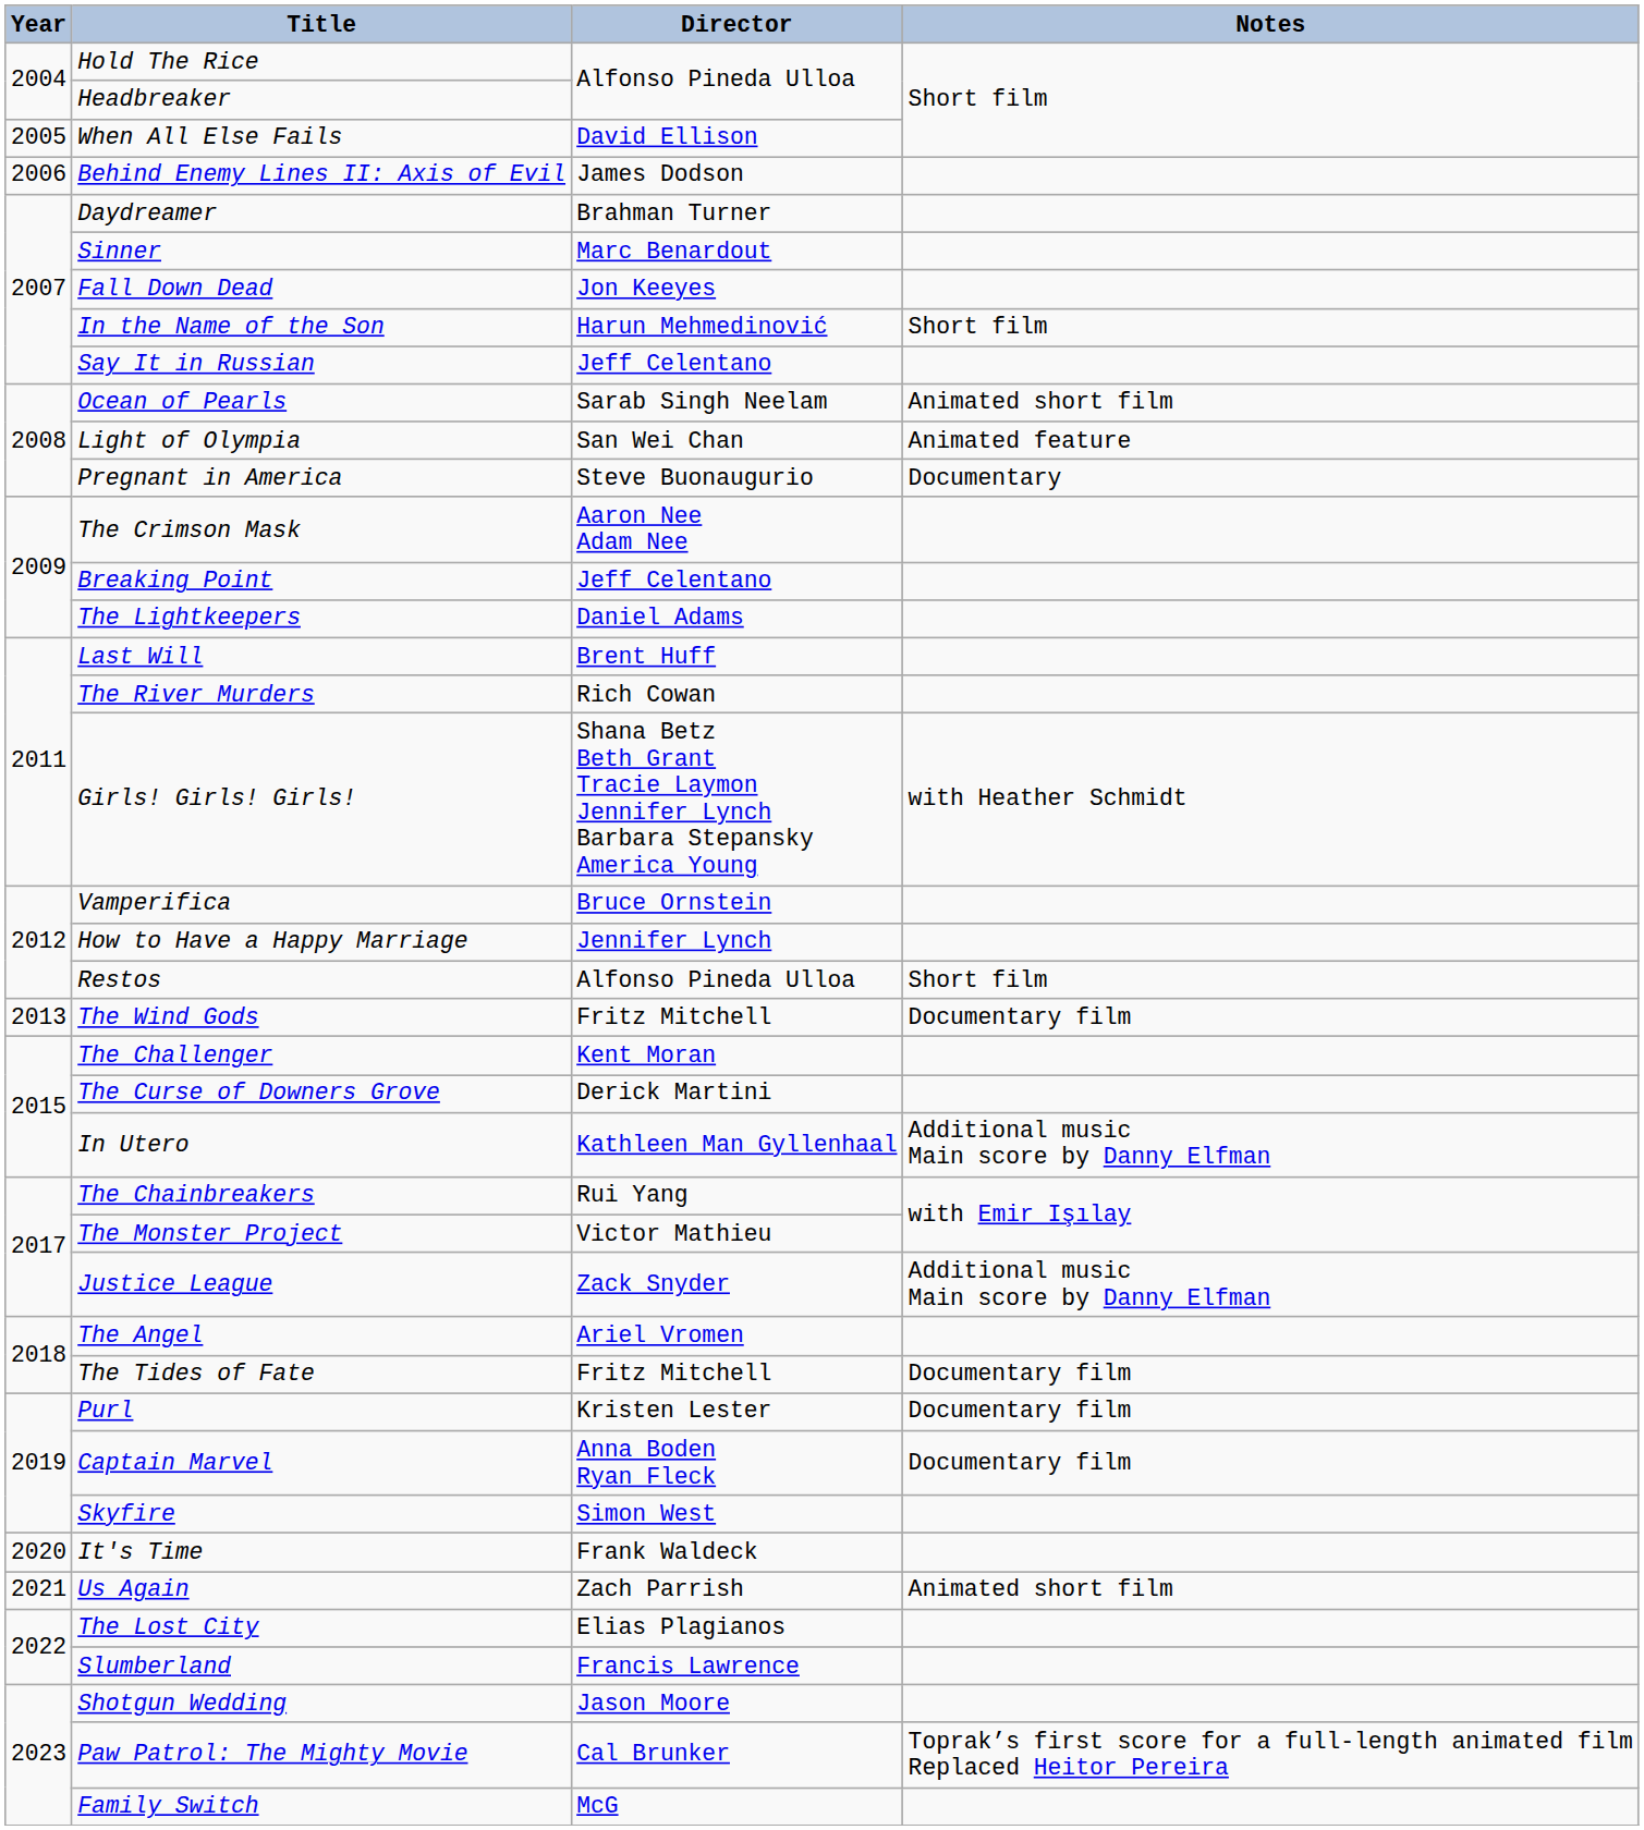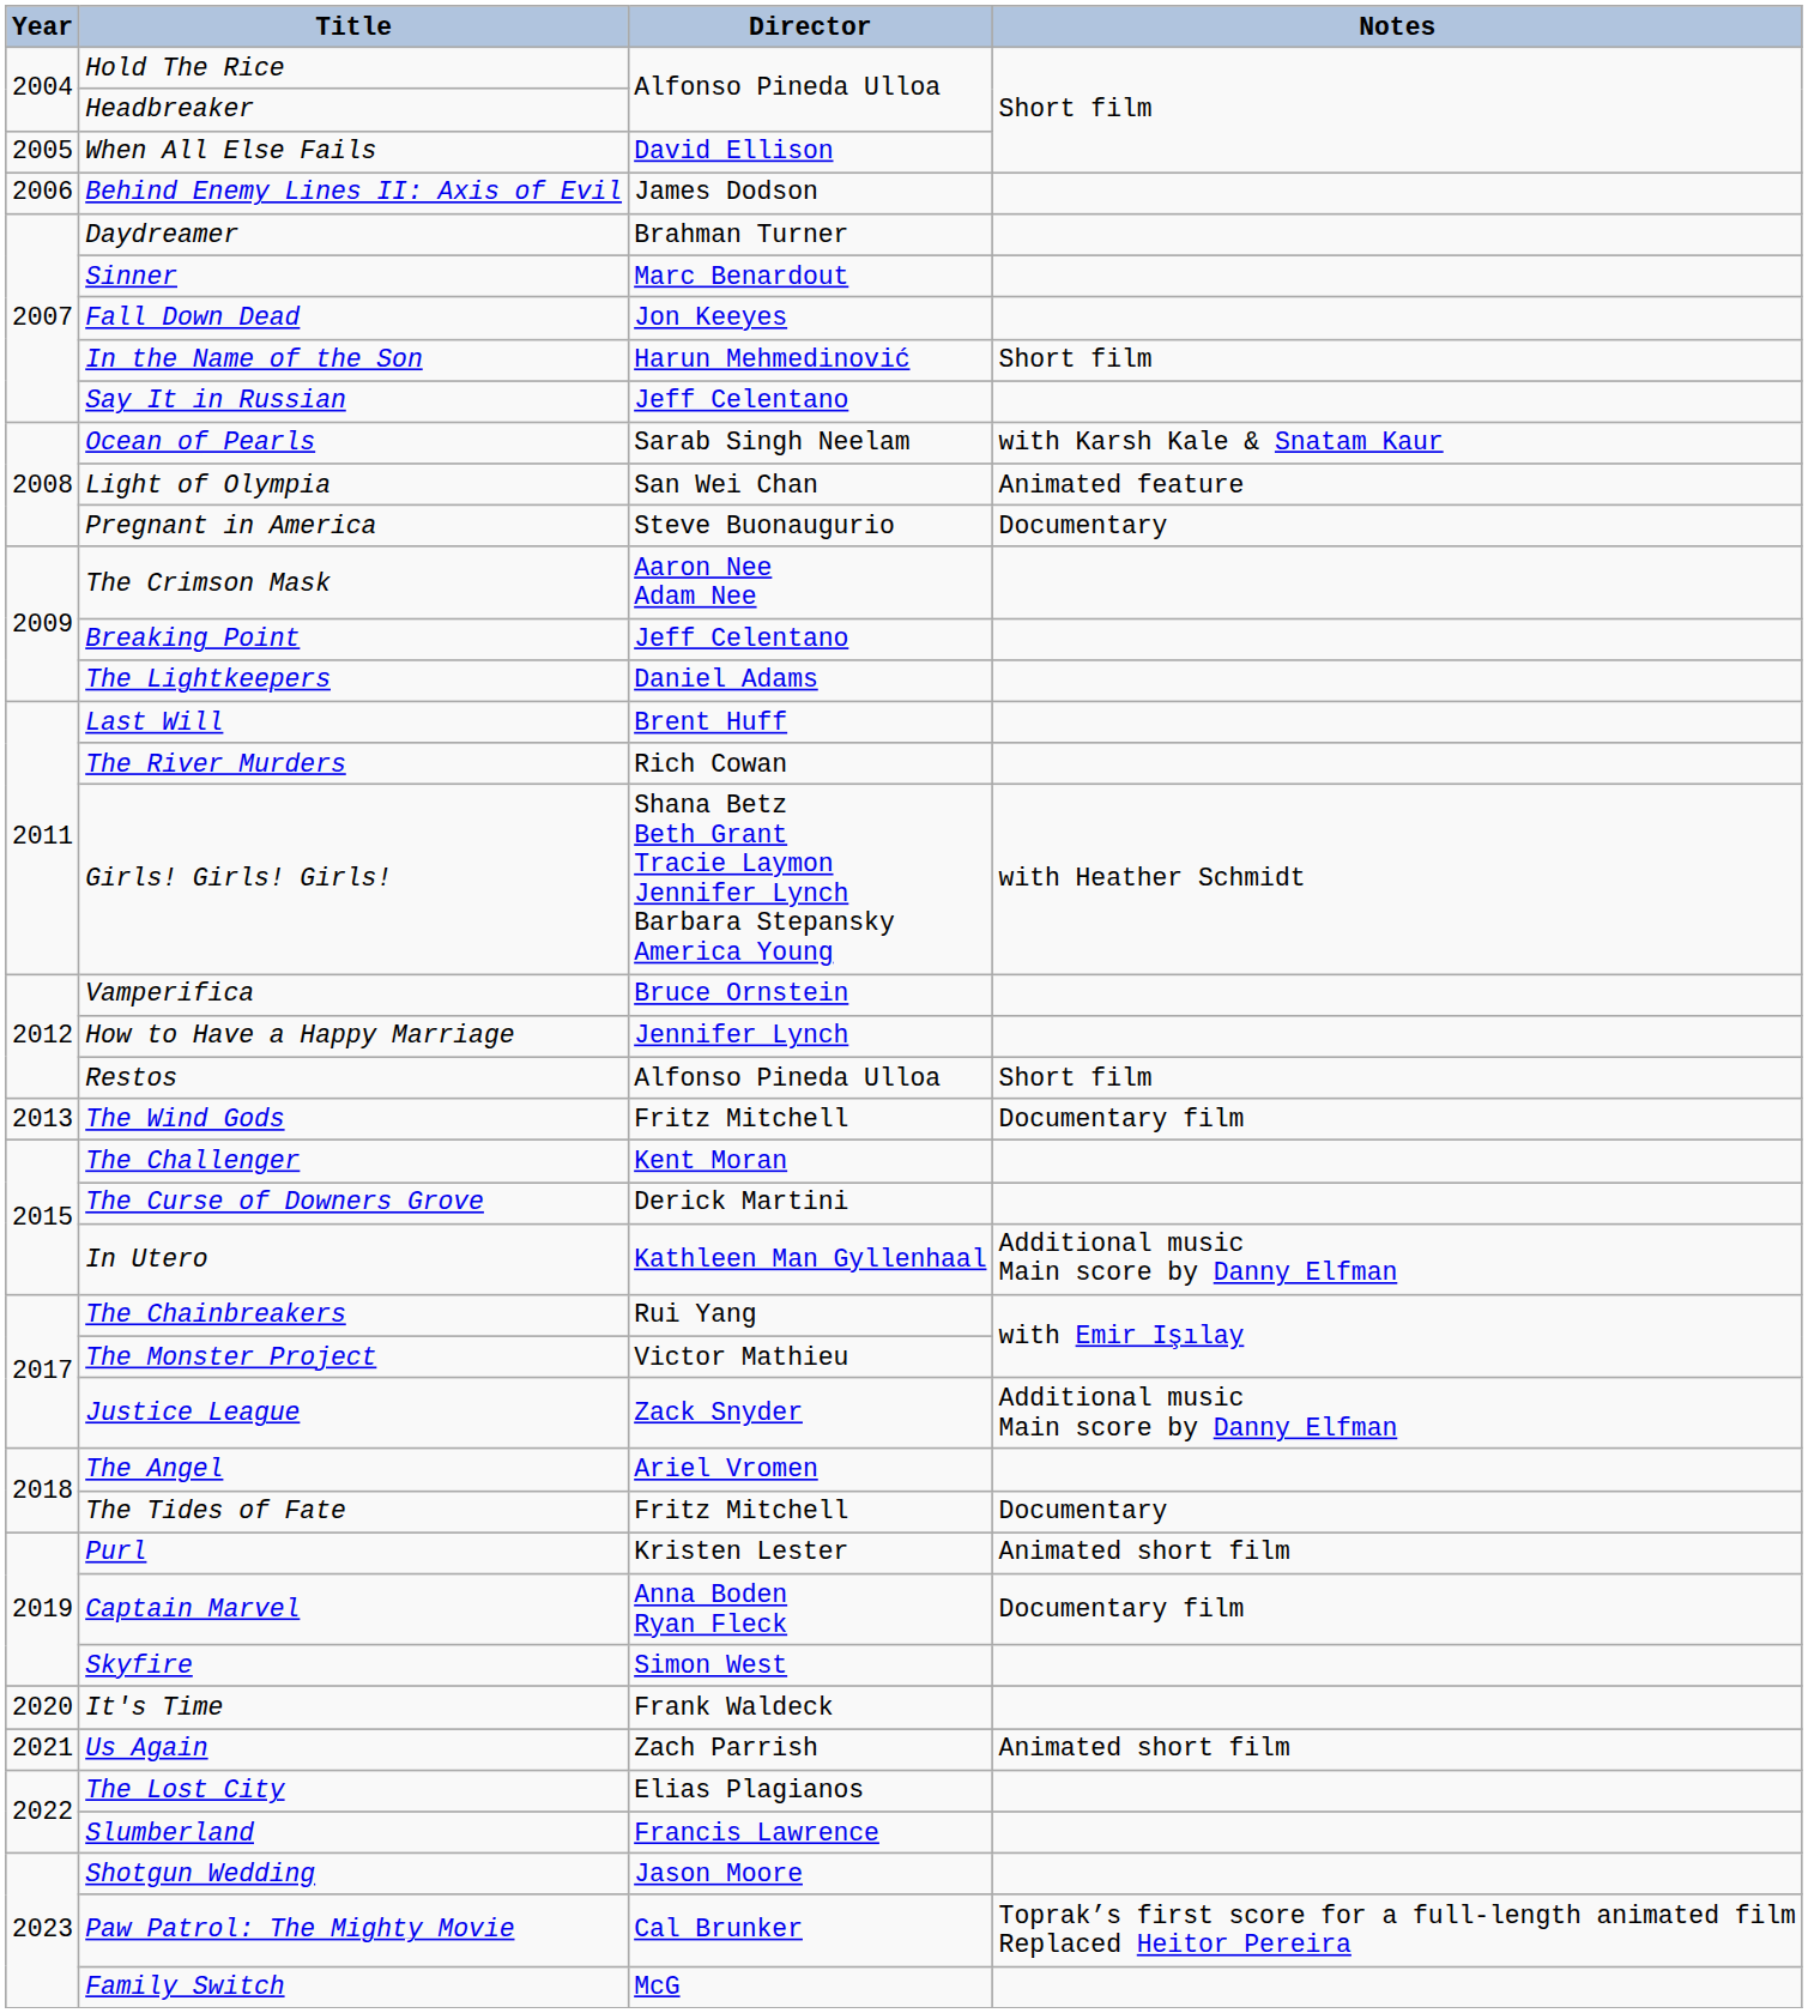Ocean of Pearls | Notes: Animated short film -> with Karsh Kale & Snatam Kaur
The Tides of Fate | Notes: Documentary film -> Documentary
Purl | Notes: Documentary film -> Animated short film
